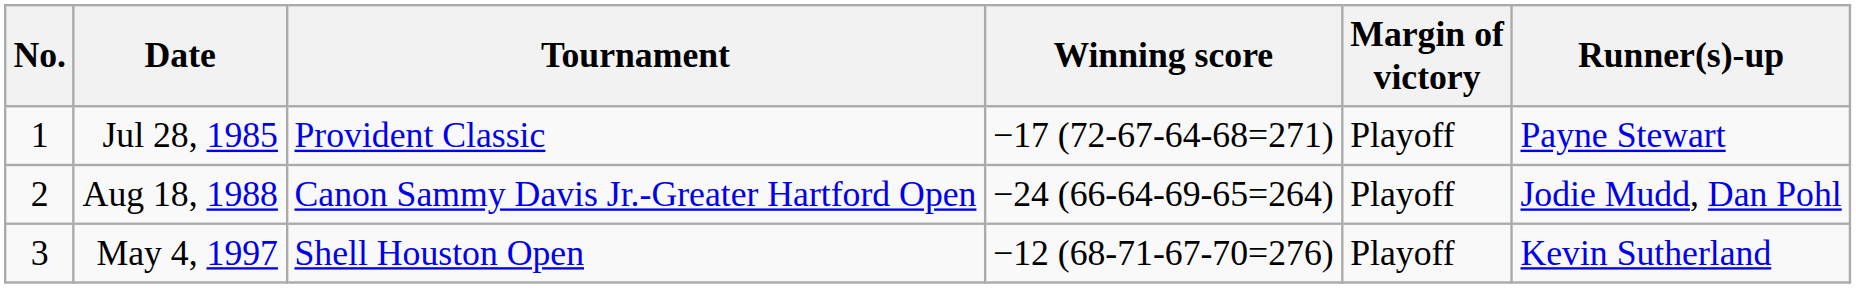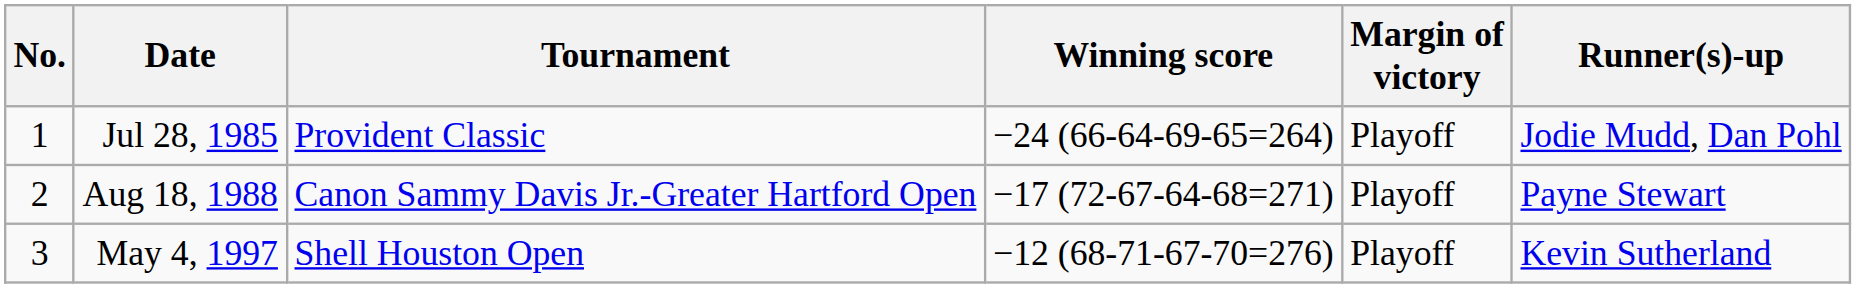Jul 28, 1985 | Winning score: −17 (72-67-64-68=271) -> −24 (66-64-69-65=264)
Jul 28, 1985 | Runner(s)-up: Payne Stewart -> Jodie Mudd, Dan Pohl
Aug 18, 1988 | Winning score: −24 (66-64-69-65=264) -> −17 (72-67-64-68=271)
Aug 18, 1988 | Runner(s)-up: Jodie Mudd, Dan Pohl -> Payne Stewart
